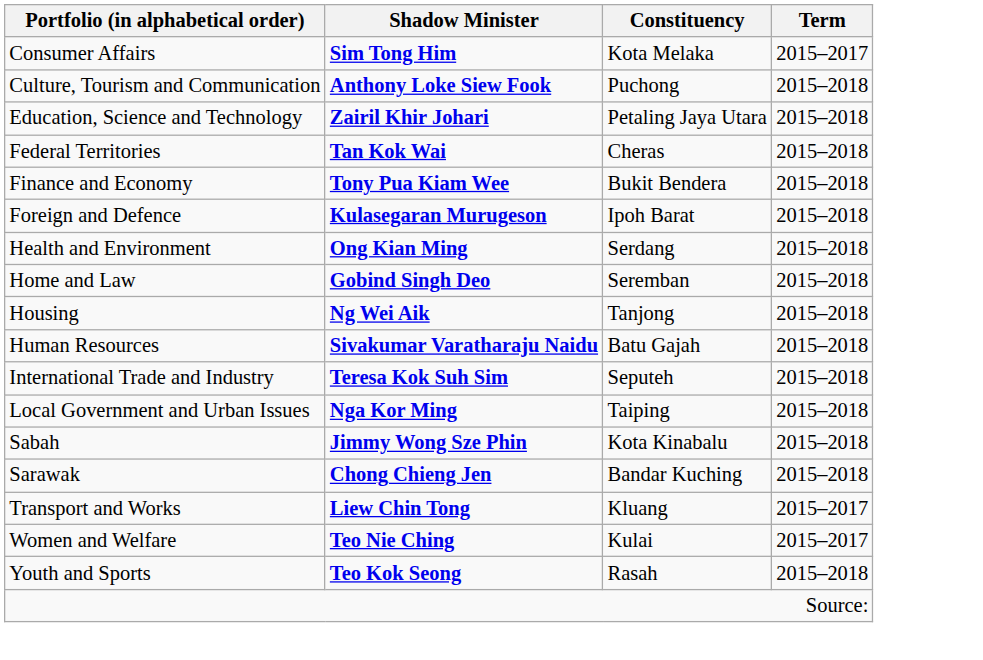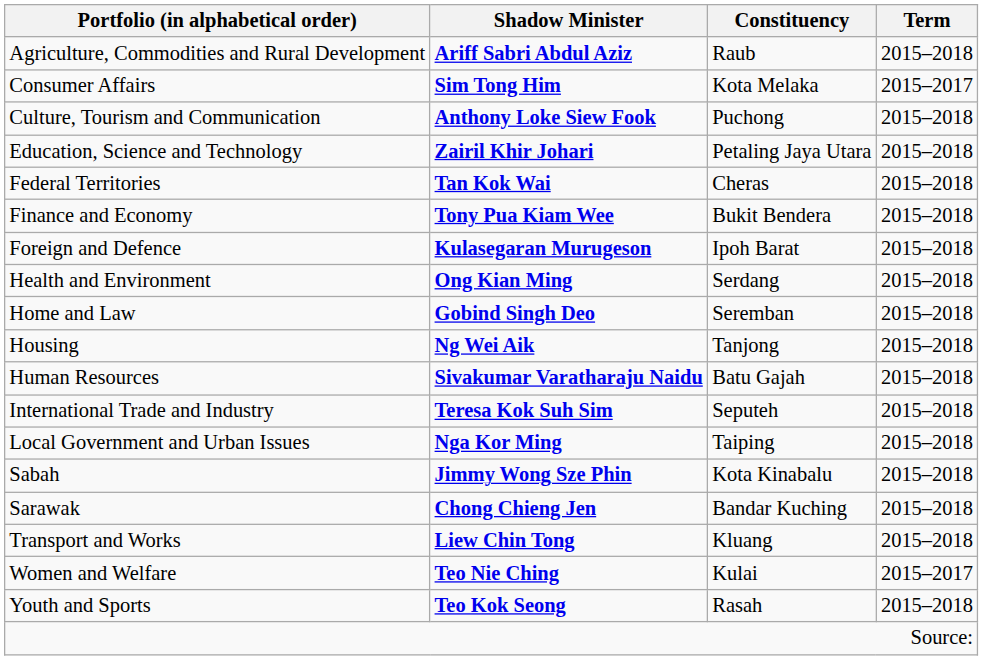+ row: Agriculture, Commodities and Rural Development | Ariff Sabri Abdul Aziz | Raub | 2015–2018
Transport and Works | Term: 2015–2017 -> 2015–2018
